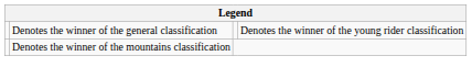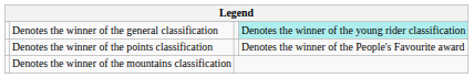Denotes the winner of the general classification | column 4: no background -> paleturquoise background
+ row: Denotes the winner of the points classification | Denotes the winner of the People's Favourite award
